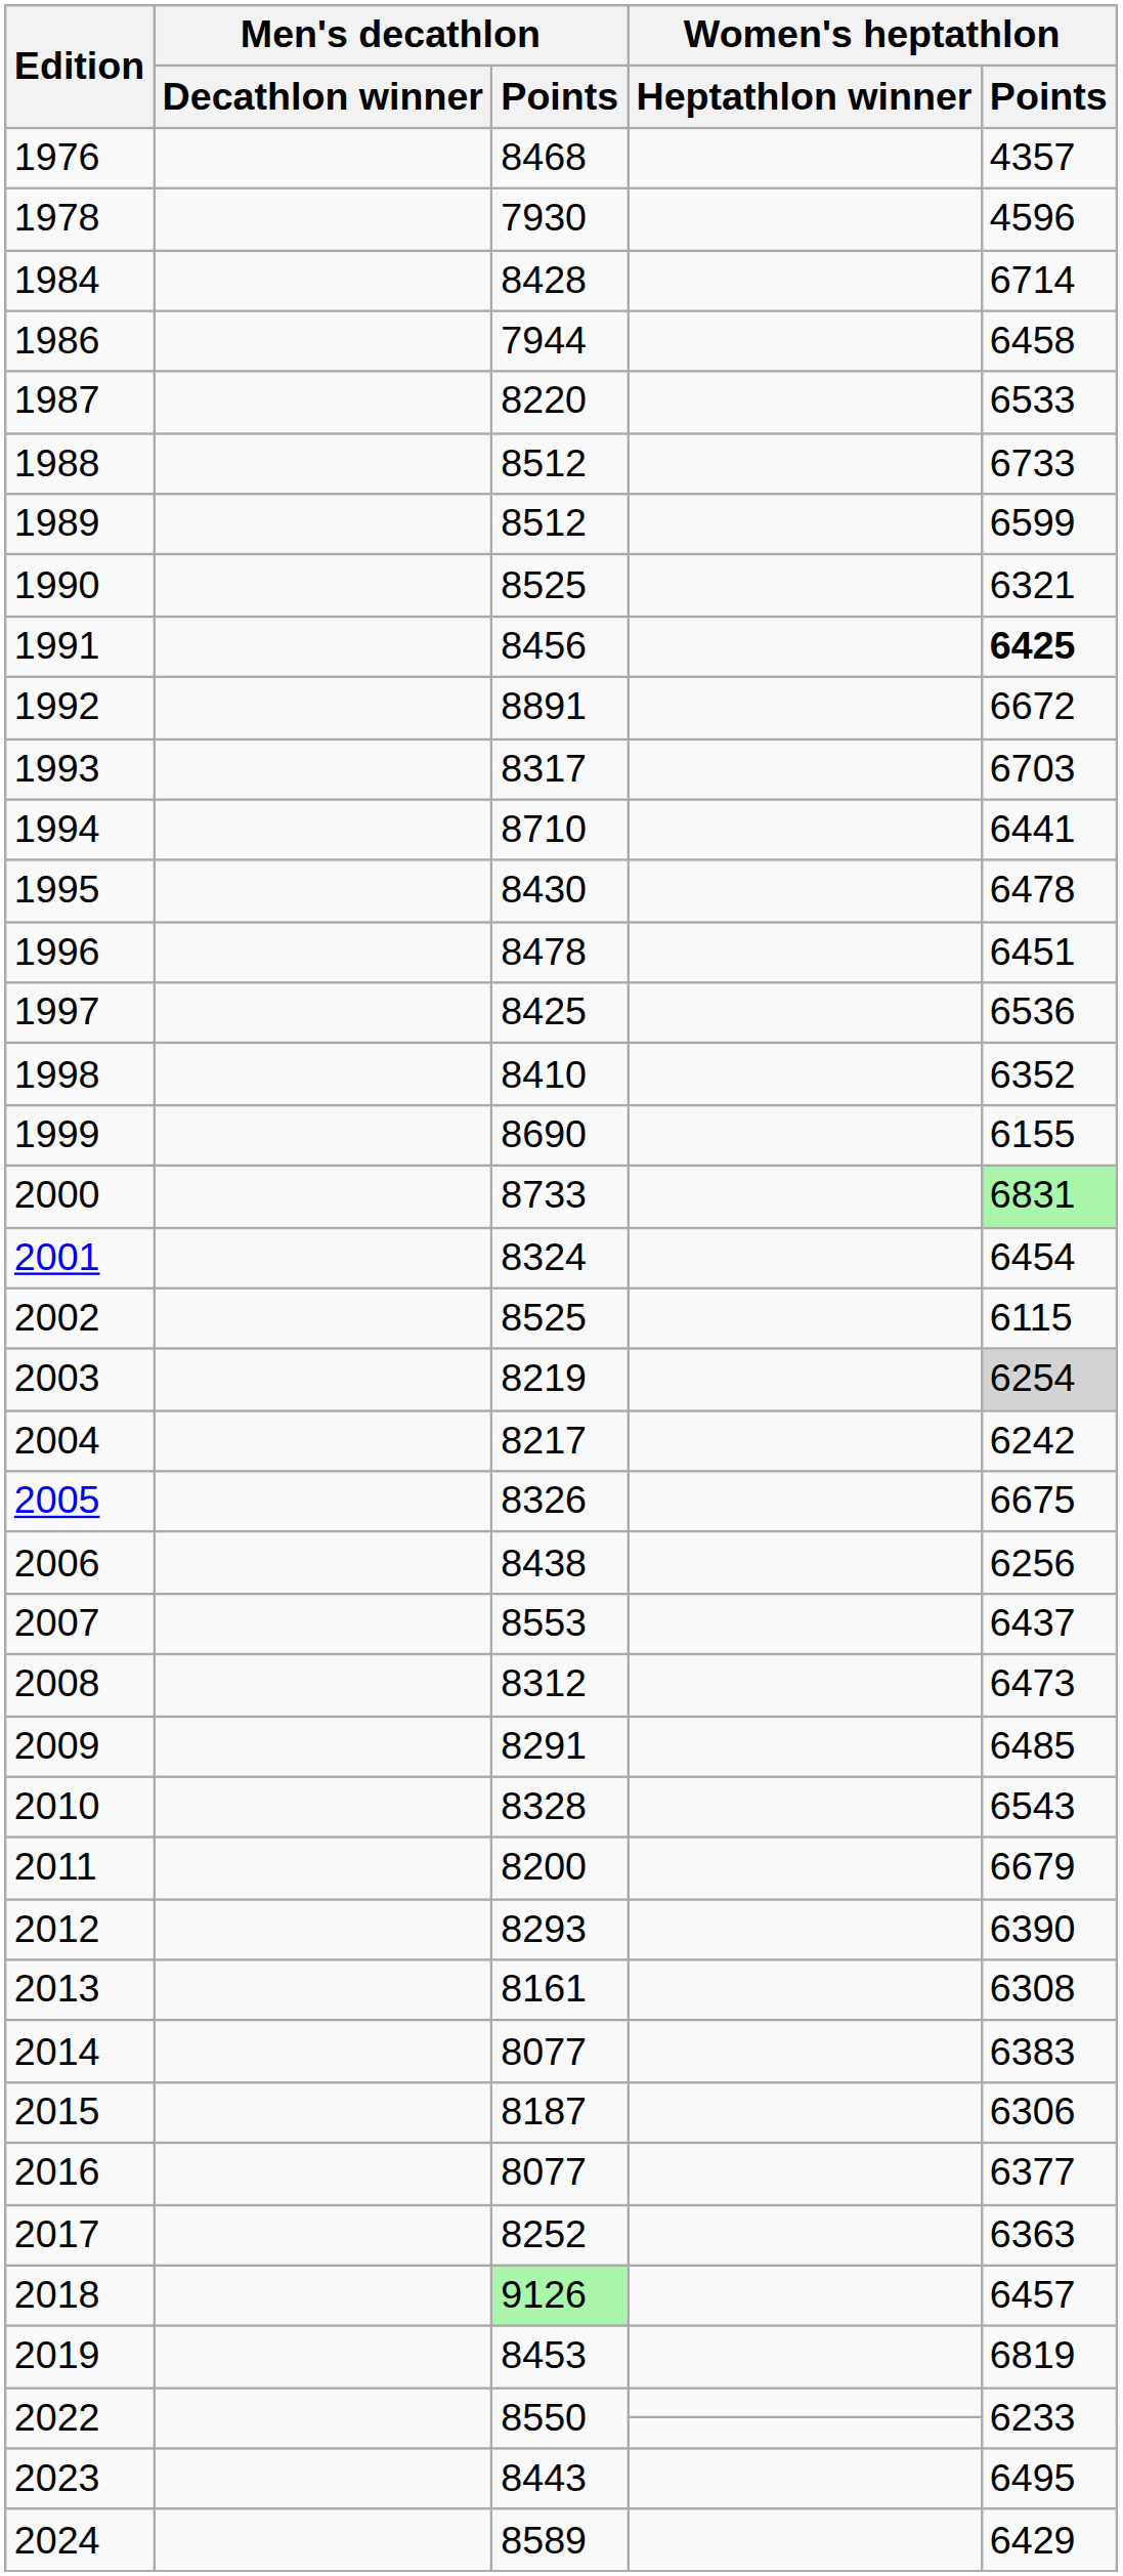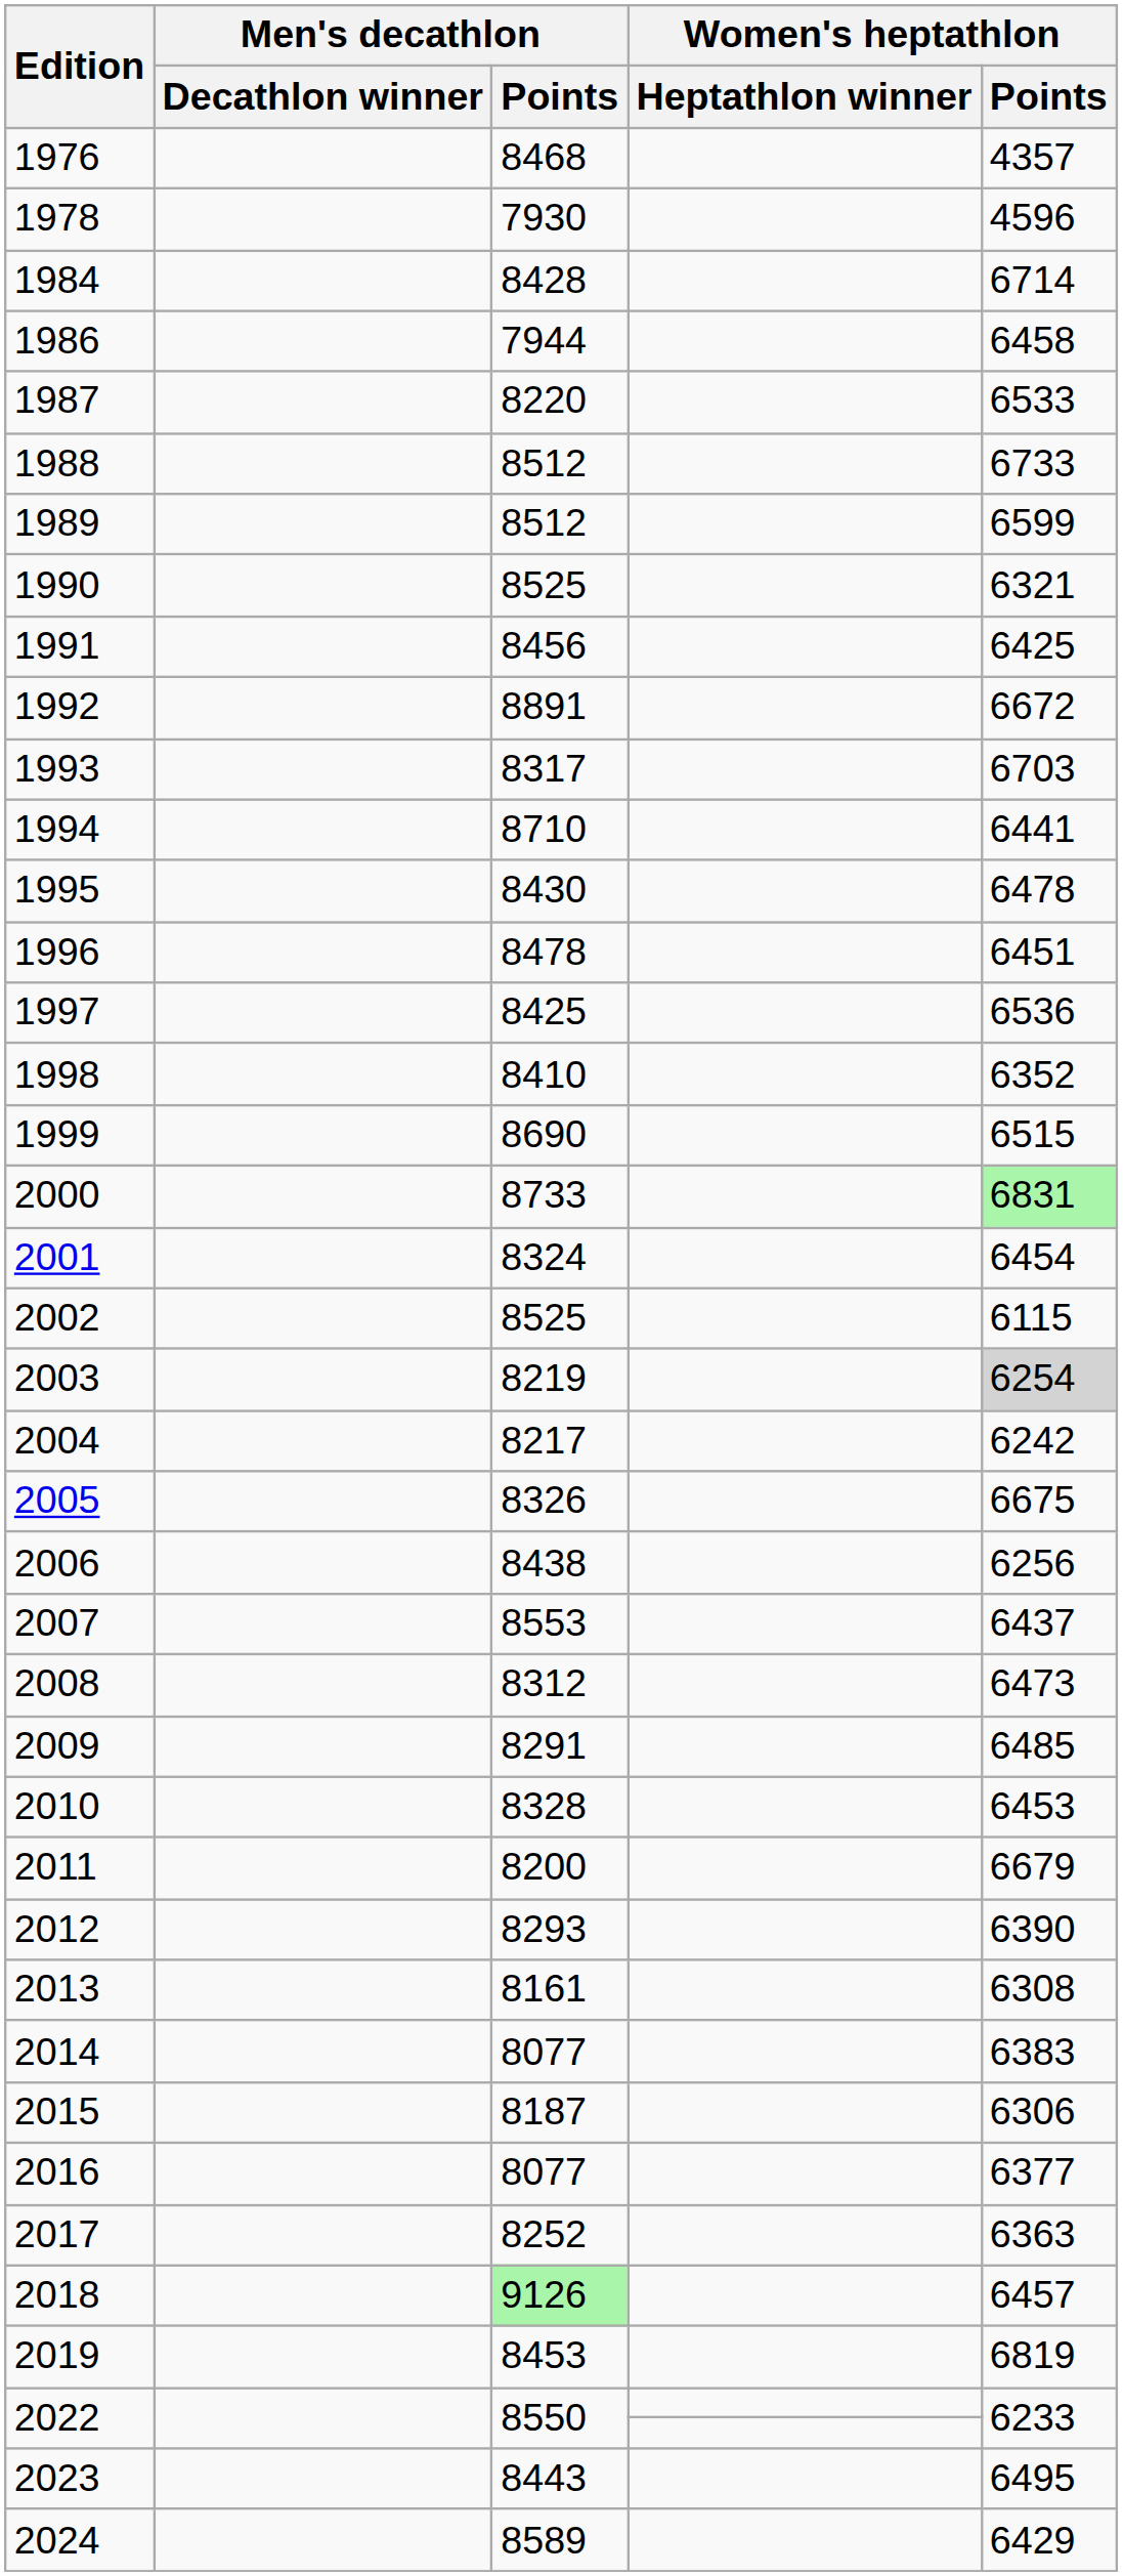1991 | Women's heptathlon / Points: bold -> normal
1999 | Women's heptathlon / Points: 6155 -> 6515
2010 | Women's heptathlon / Points: 6543 -> 6453
